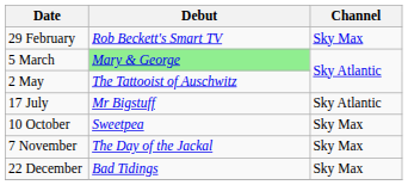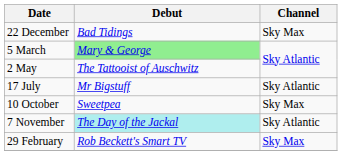rows swapped: 29 February <-> 22 December
7 November | Debut: no background -> paleturquoise background
7 November | Channel: Sky Max -> Sky Atlantic
